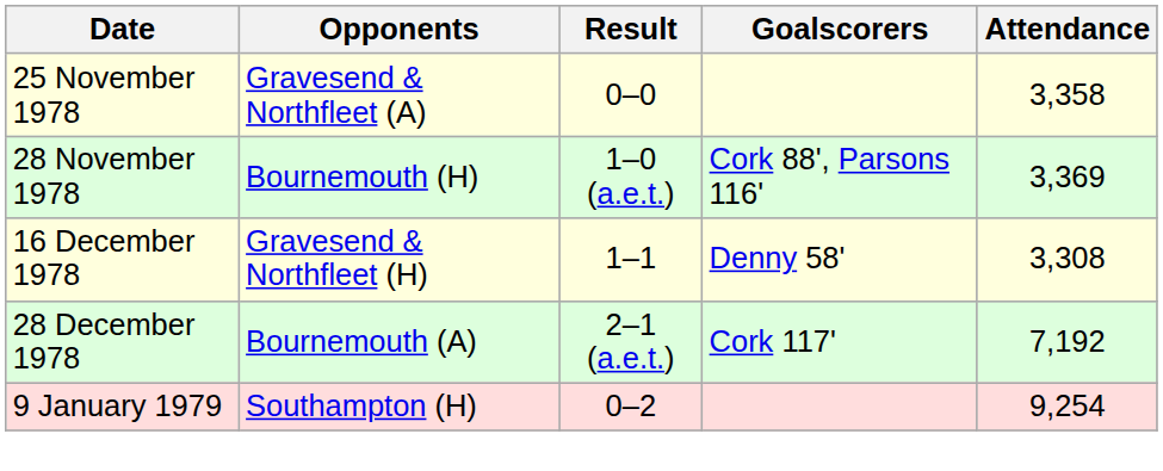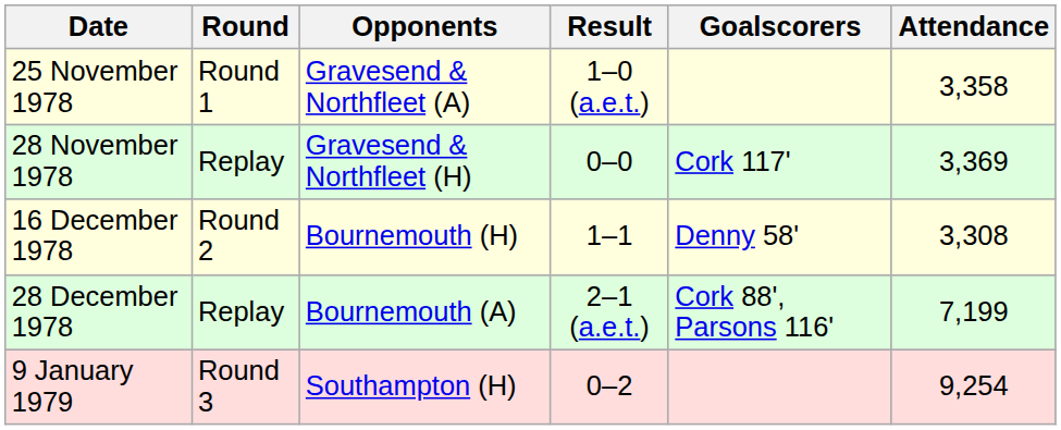+ column: Round | Round 1 | Replay | Round 2 | Replay | Round 3
25 November 1978 | Result: 0–0 -> 1–0 (a.e.t.)
28 November 1978 | Opponents: Bournemouth (H) -> Gravesend & Northfleet (H)
28 November 1978 | Result: 1–0 (a.e.t.) -> 0–0
28 November 1978 | Goalscorers: Cork 88', Parsons 116' -> Cork 117'
16 December 1978 | Opponents: Gravesend & Northfleet (H) -> Bournemouth (H)
28 December 1978 | Goalscorers: Cork 117' -> Cork 88', Parsons 116'
28 December 1978 | Attendance: 7,192 -> 7,199
